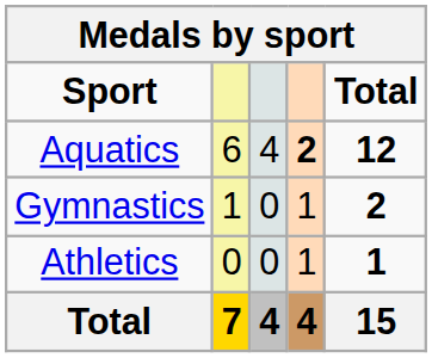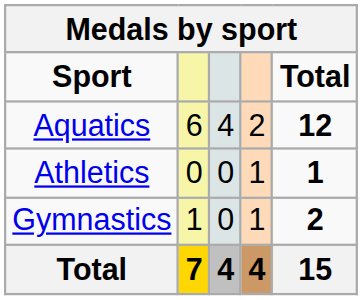Aquatics | column 4: bold -> normal
rows swapped: Athletics <-> Gymnastics
